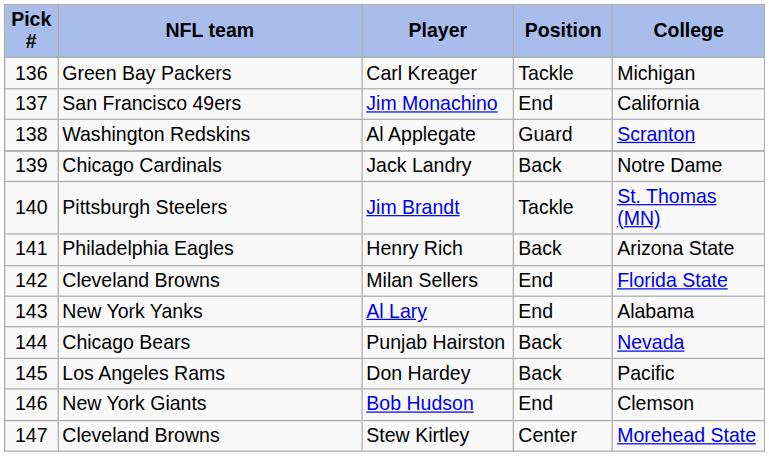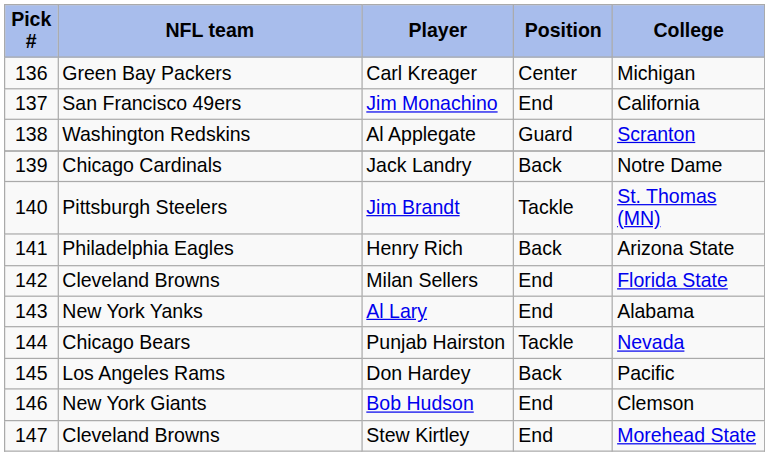Carl Kreager | Position: Tackle -> Center
Punjab Hairston | Position: Back -> Tackle
Stew Kirtley | Position: Center -> End
